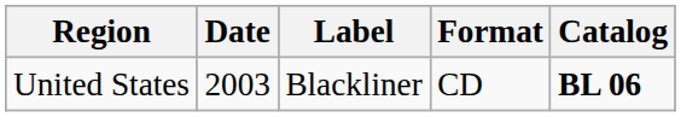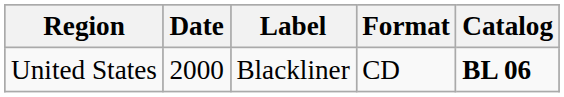United States | Date: 2003 -> 2000
